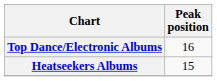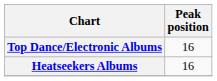Heatseekers Albums | Peak position: 15 -> 16
